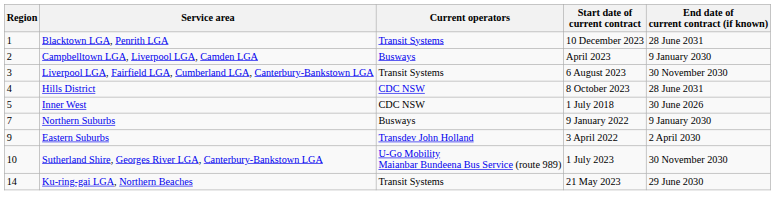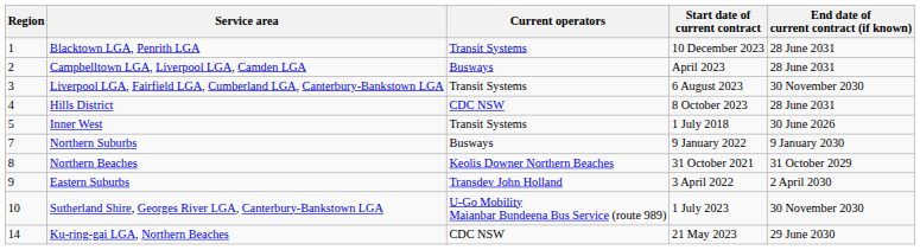Campbelltown LGA, Liverpool LGA, Camden LGA | End date of current contract (if known): 9 January 2030 -> 28 June 2031
Inner West | Current operators: CDC NSW -> Transit Systems
+ row: 8 | Northern Beaches | Keolis Downer Northern Beaches | 31 October 2021 | 31 October 2029
Ku-ring-gai LGA, Northern Beaches | Current operators: Transit Systems -> CDC NSW
